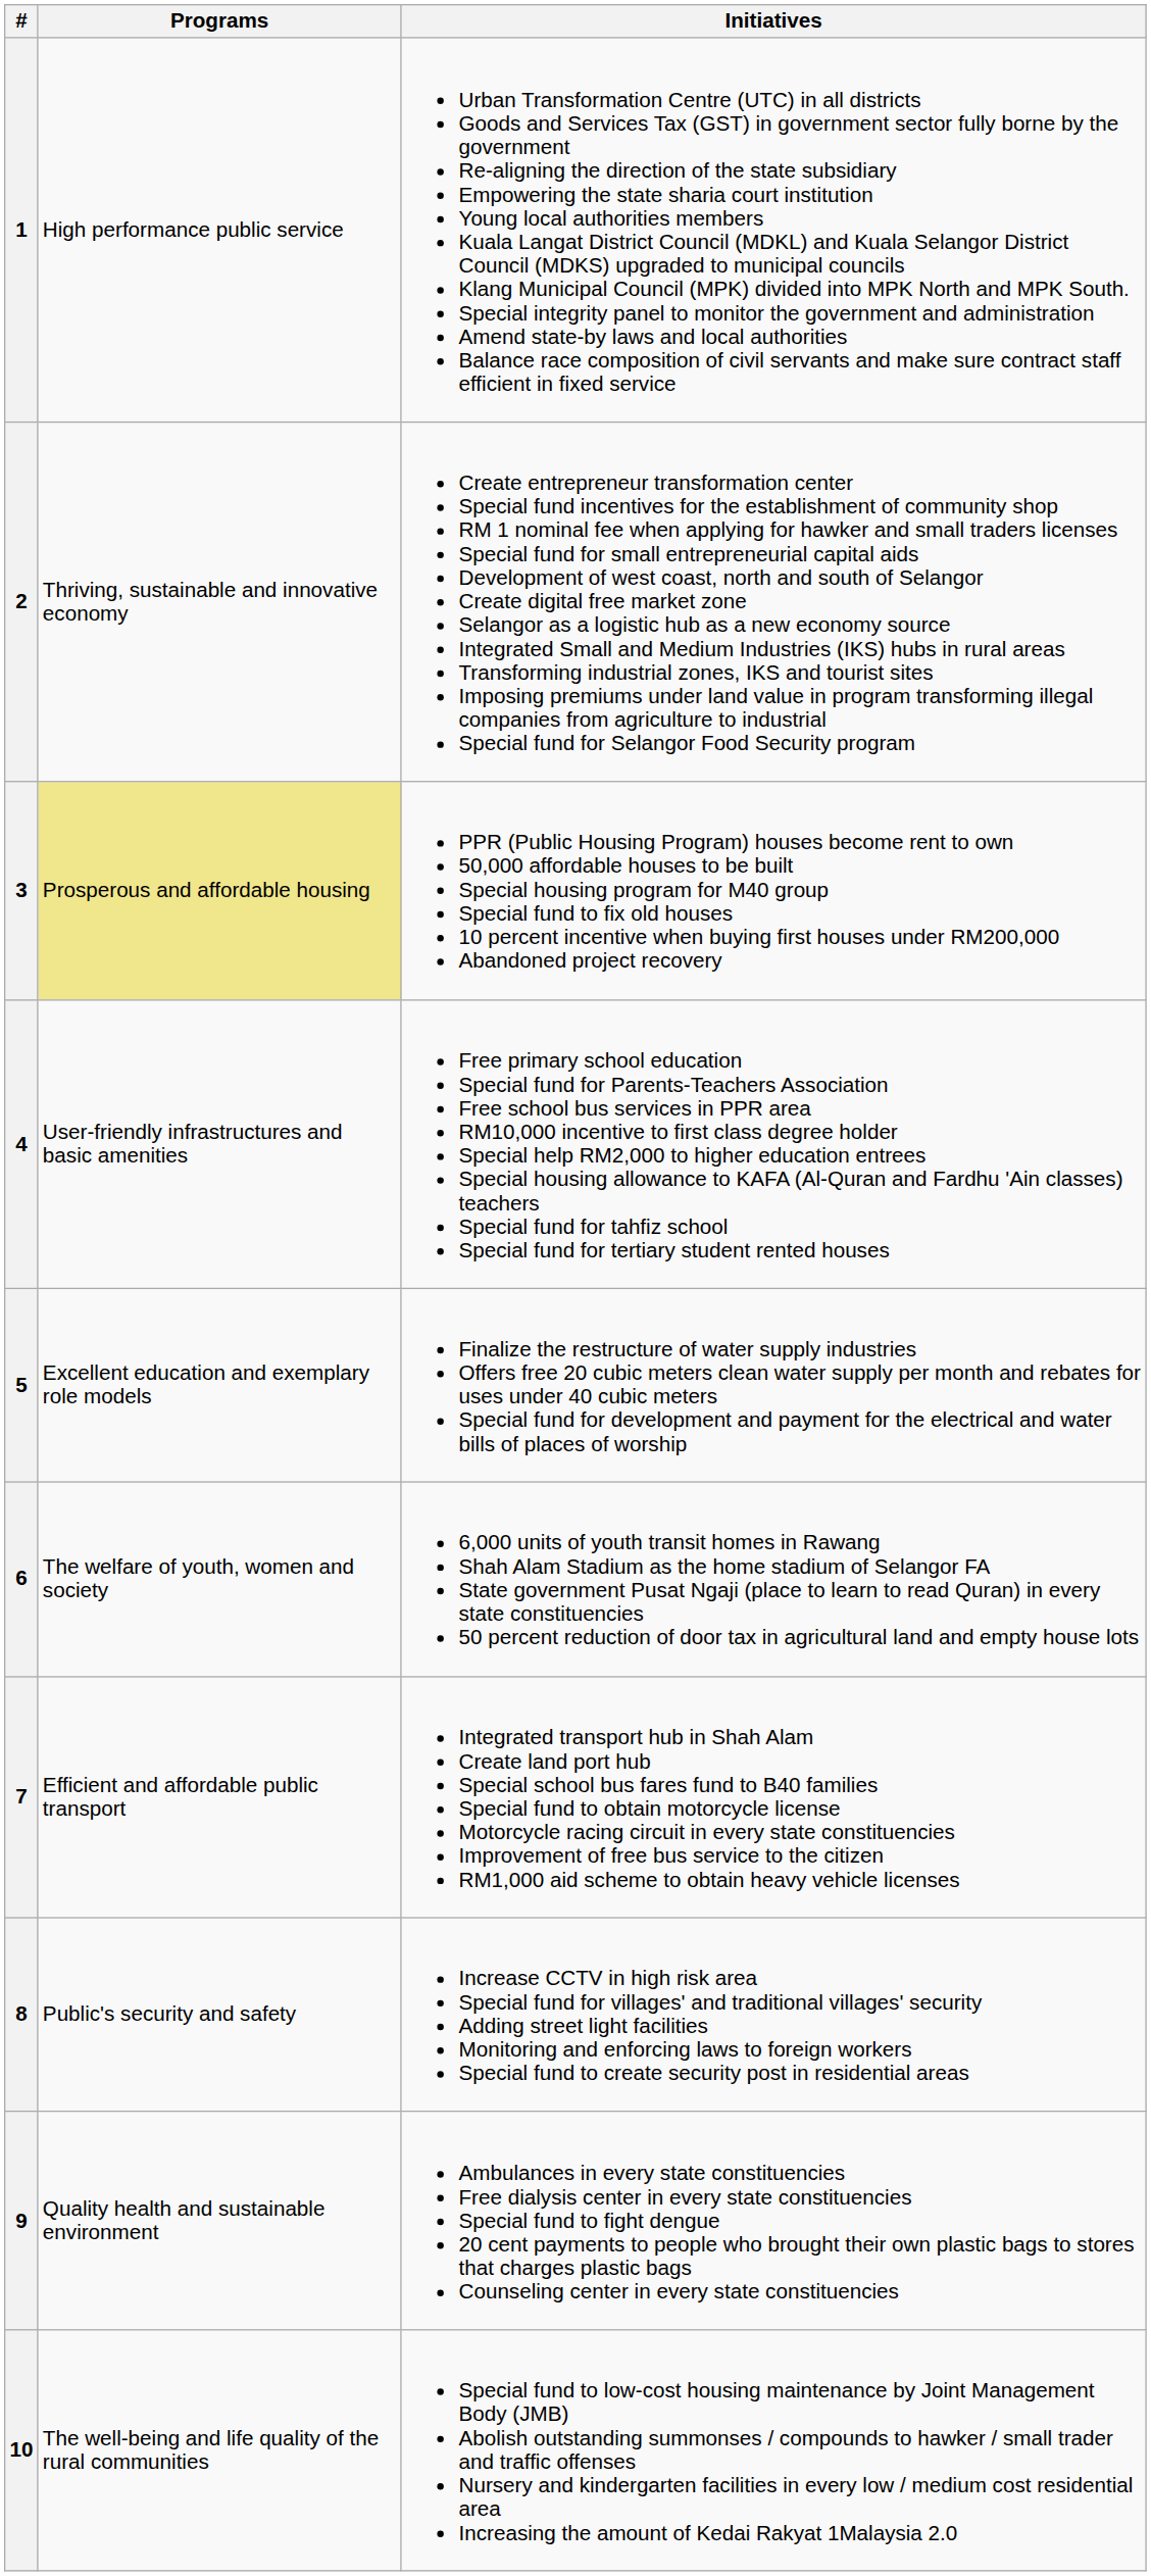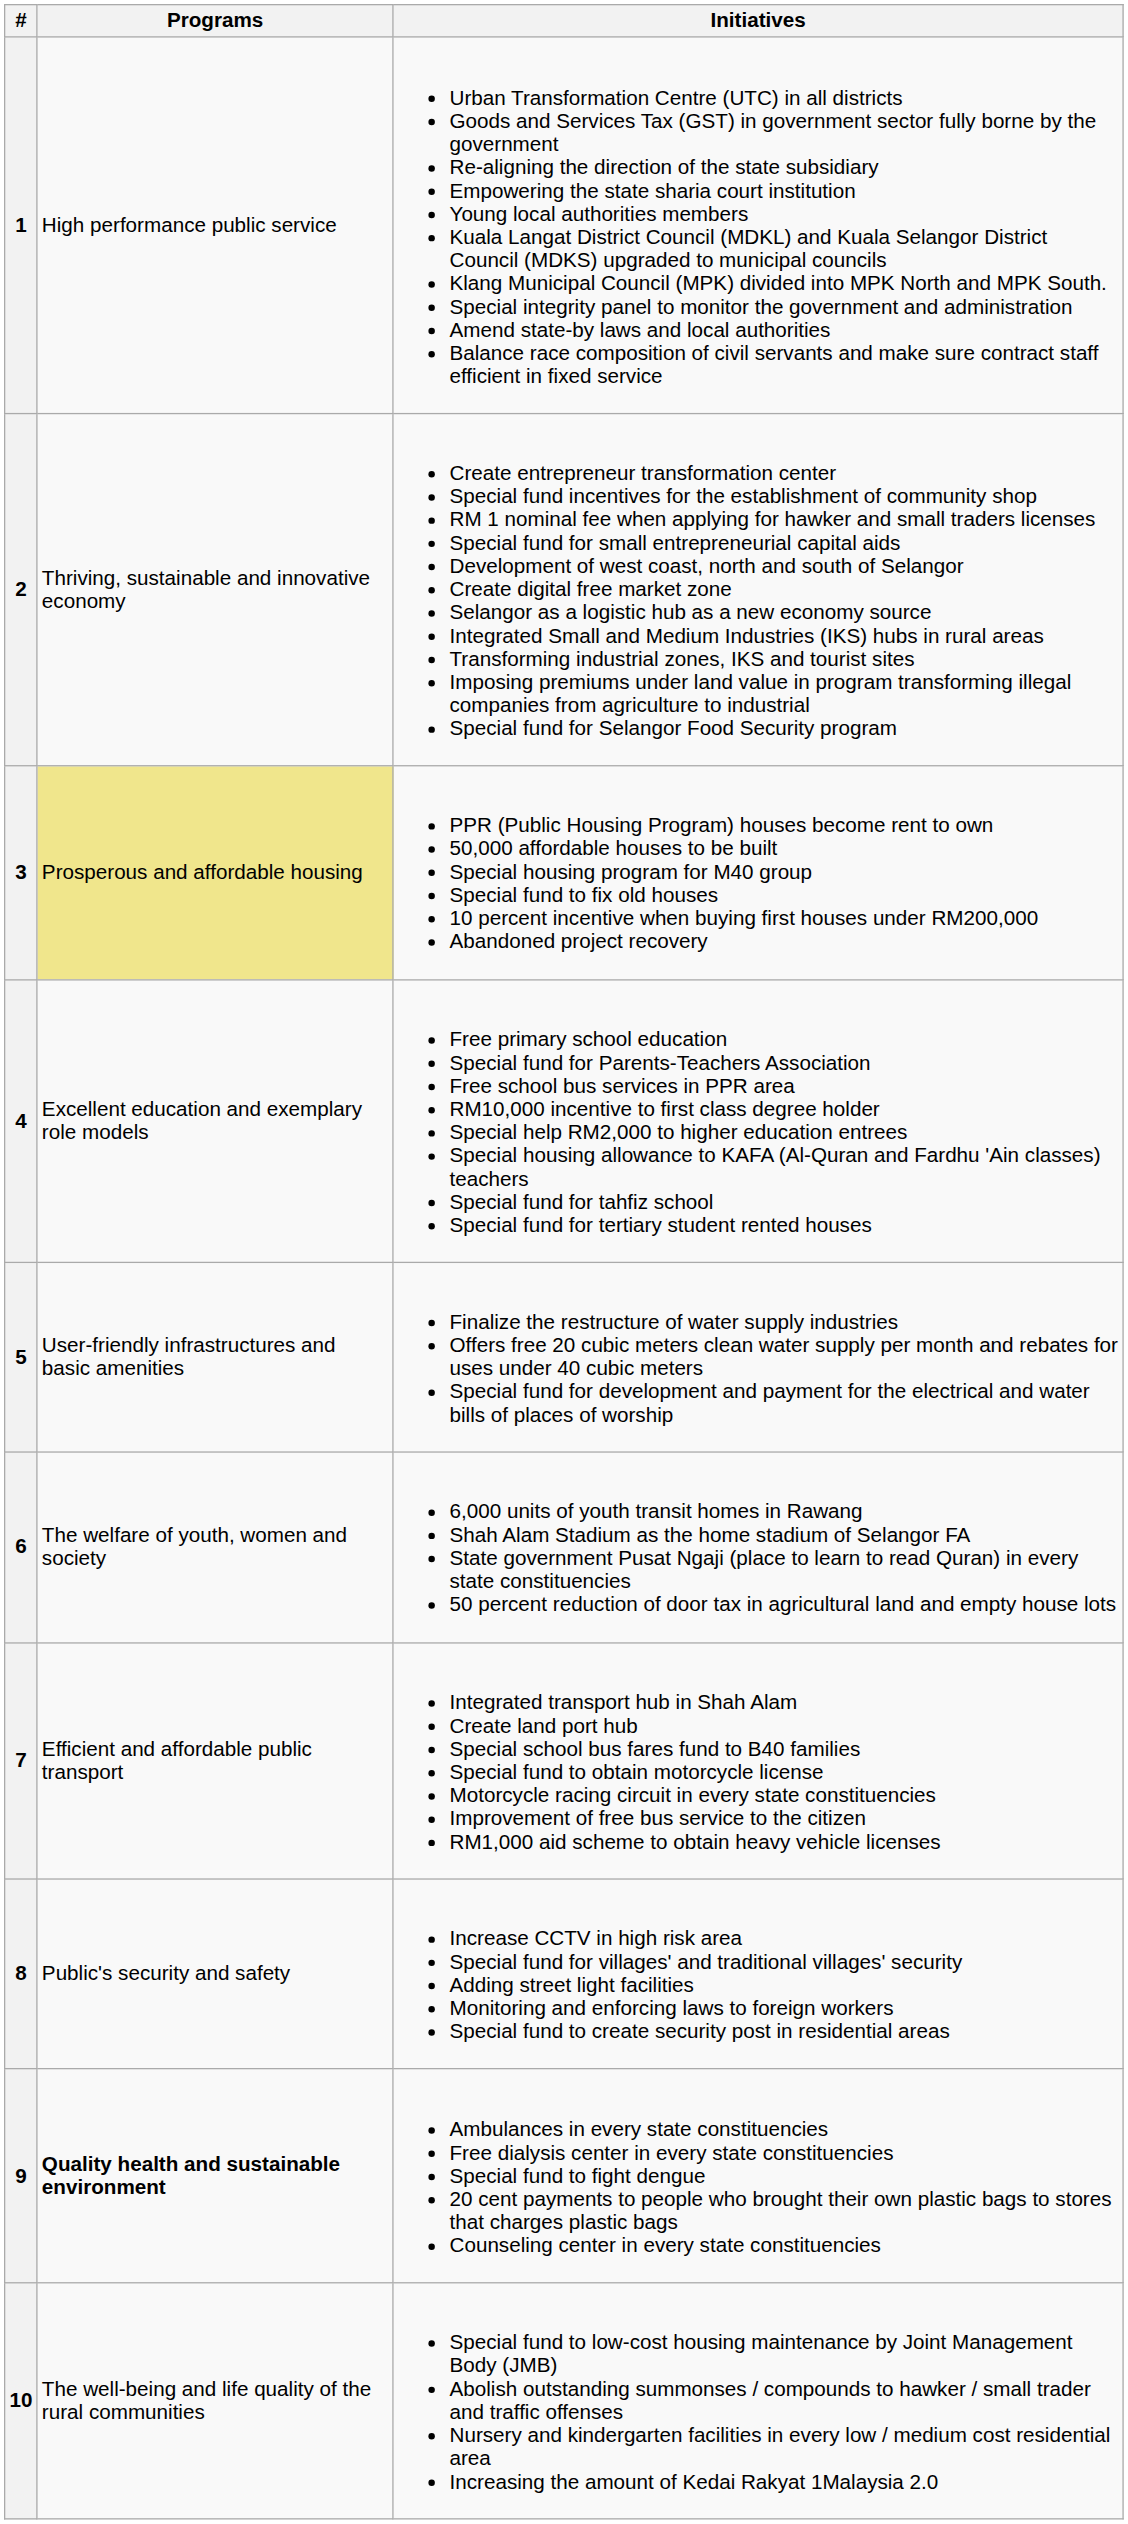4 | Programs: User-friendly infrastructures and basic amenities -> Excellent education and exemplary role models
5 | Programs: Excellent education and exemplary role models -> User-friendly infrastructures and basic amenities
9 | Programs: normal -> bold
